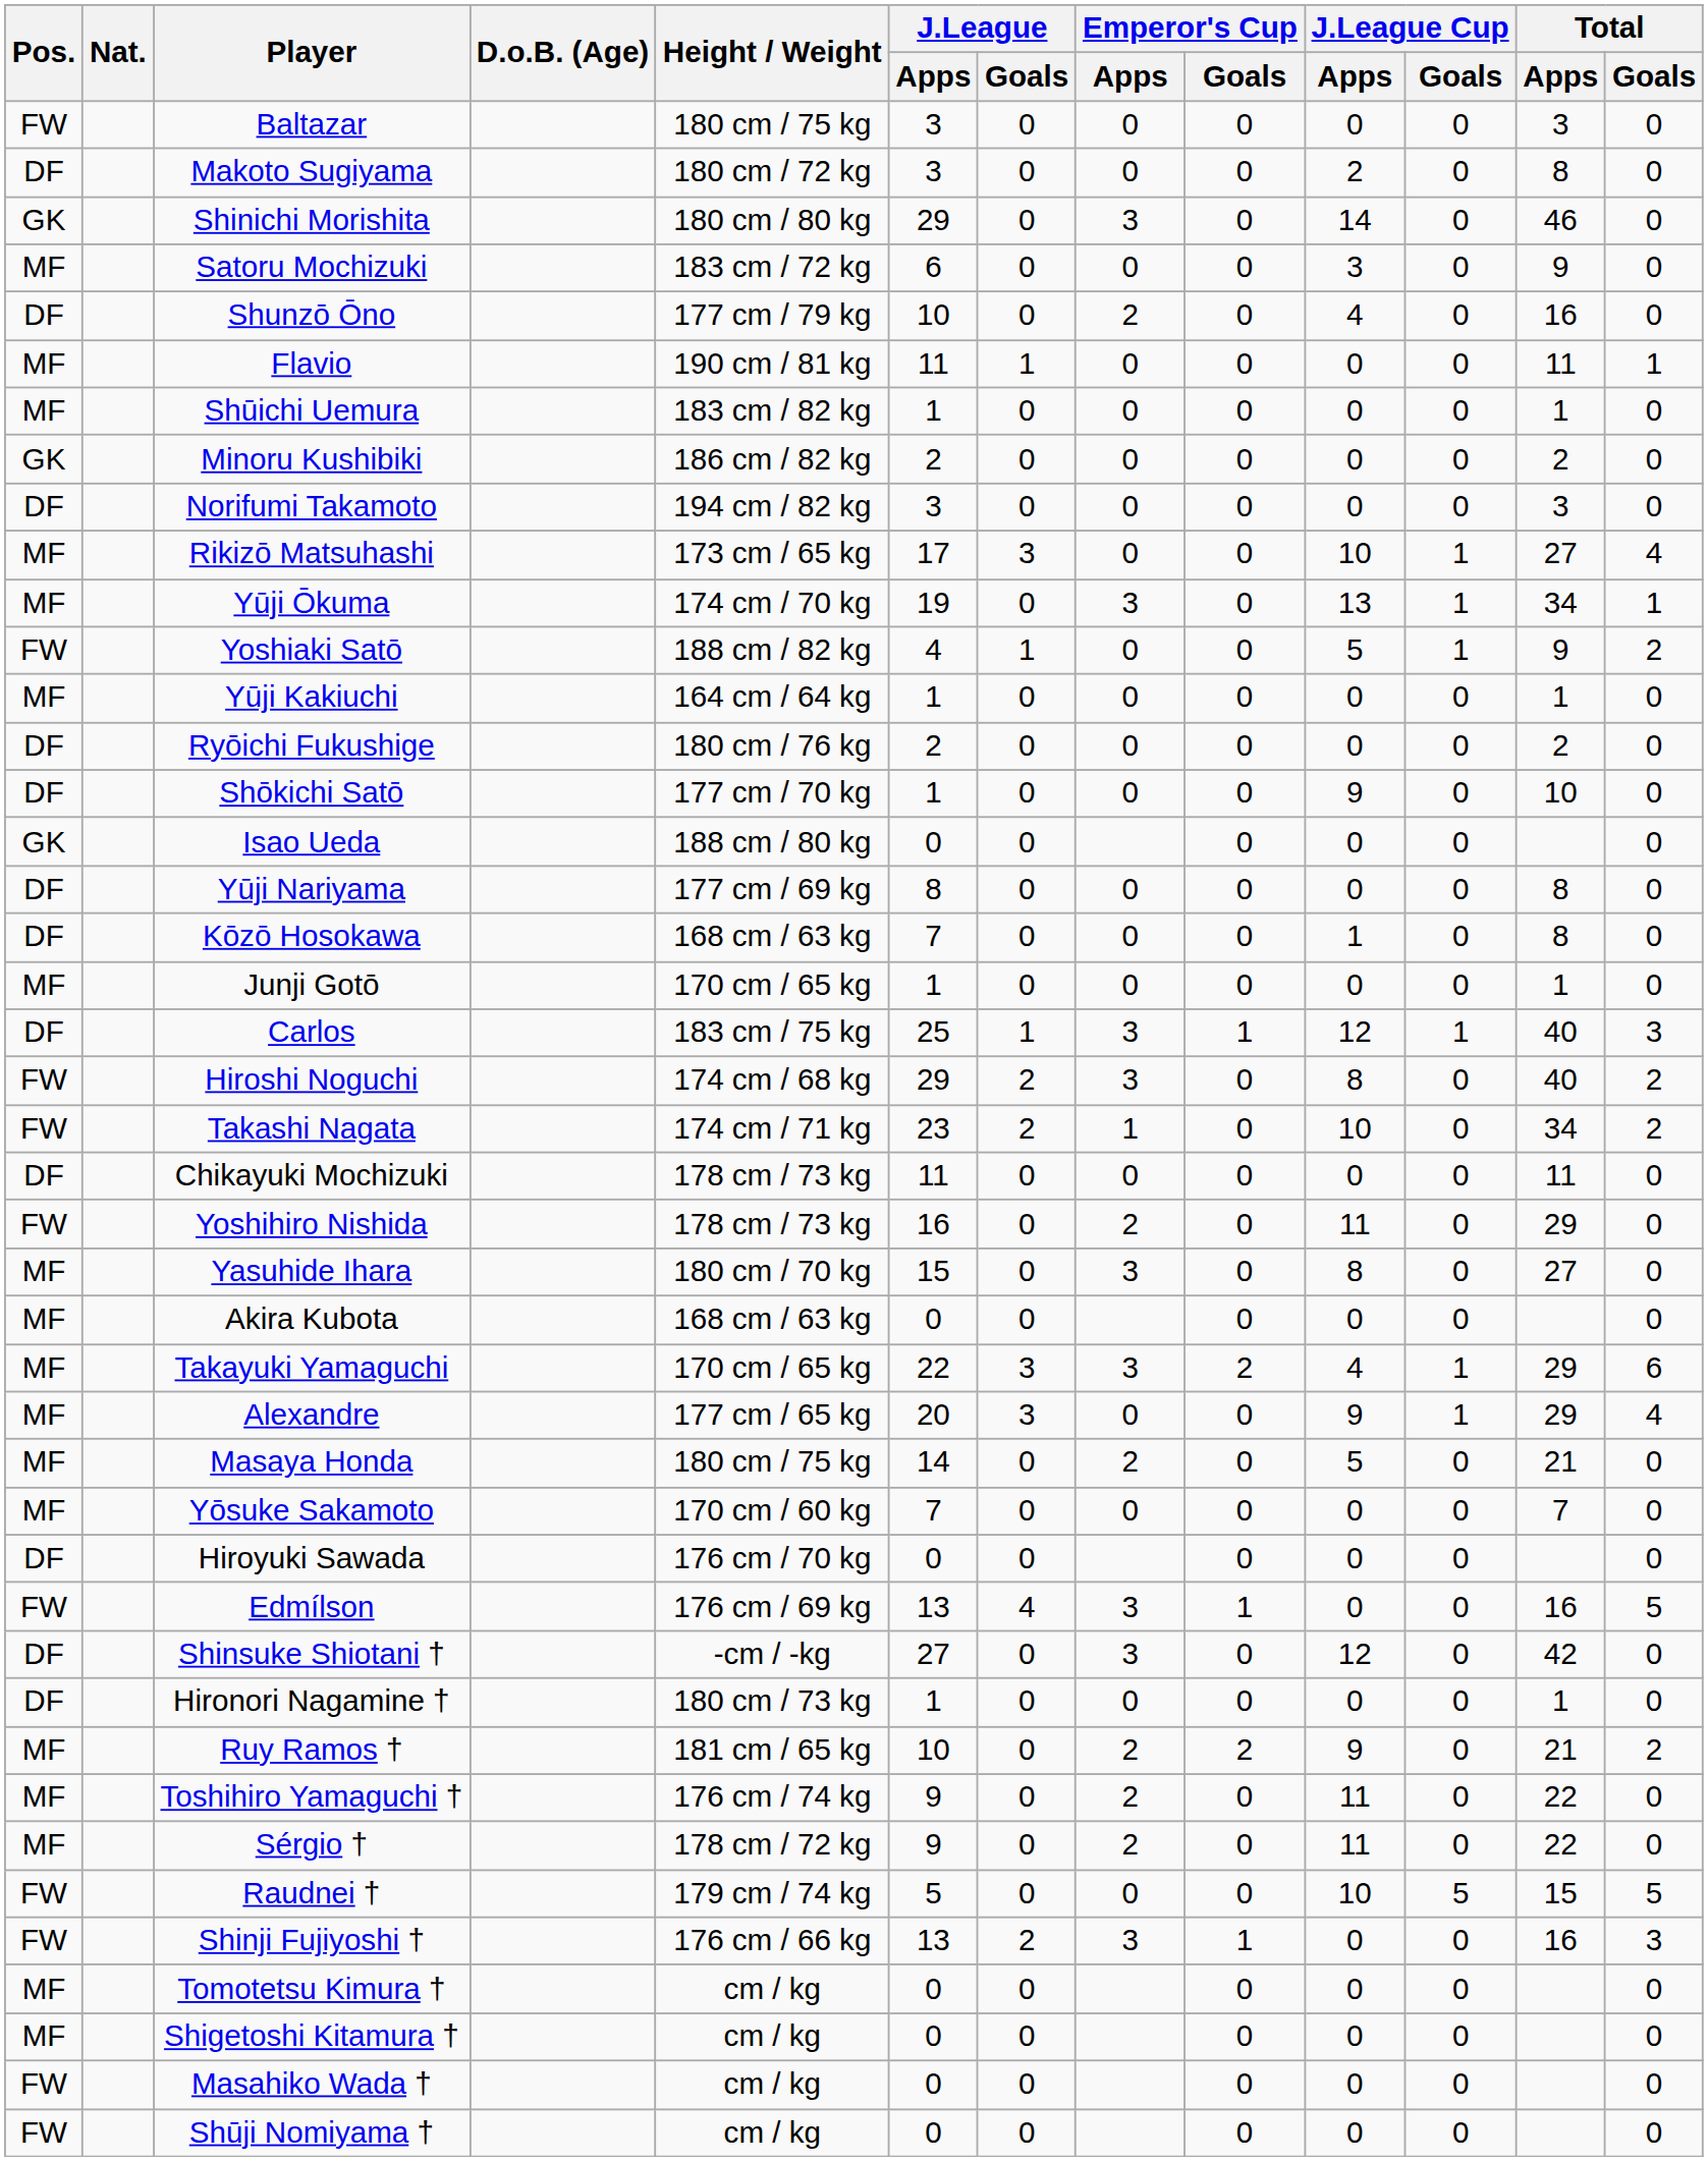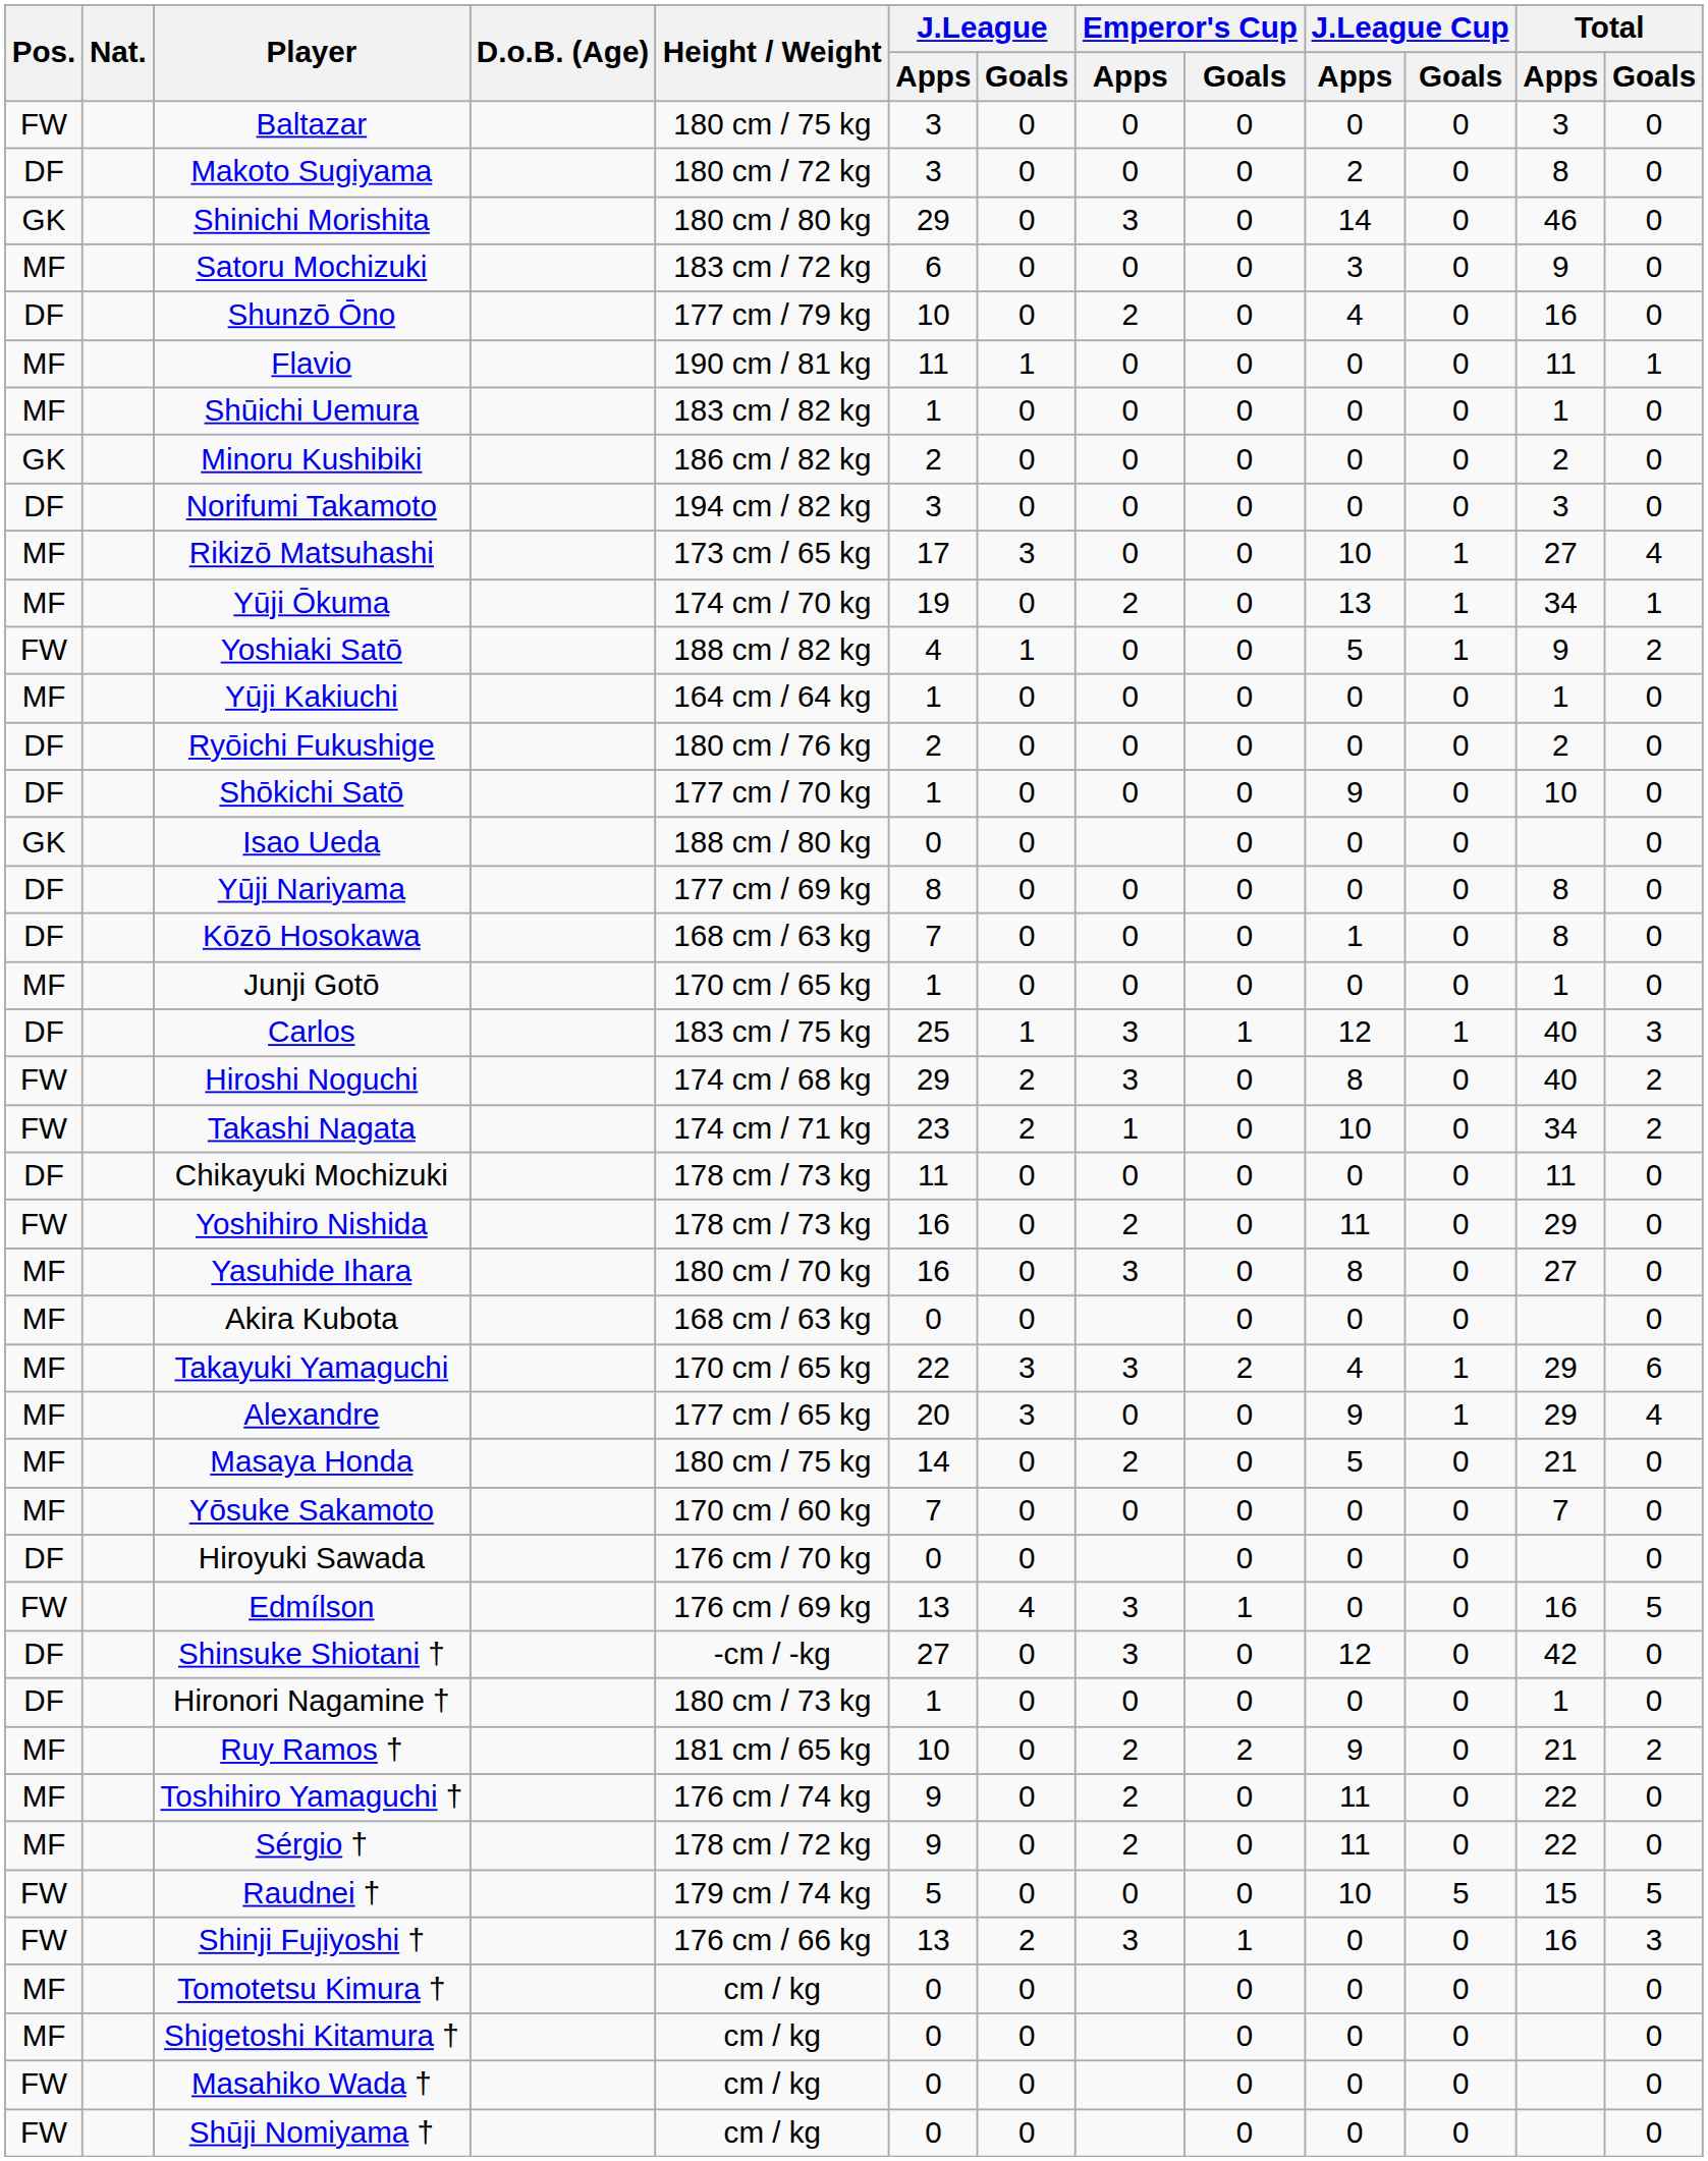Yūji Ōkuma | Emperor's Cup / Apps: 3 -> 2
Yasuhide Ihara | J.League / Apps: 15 -> 16
